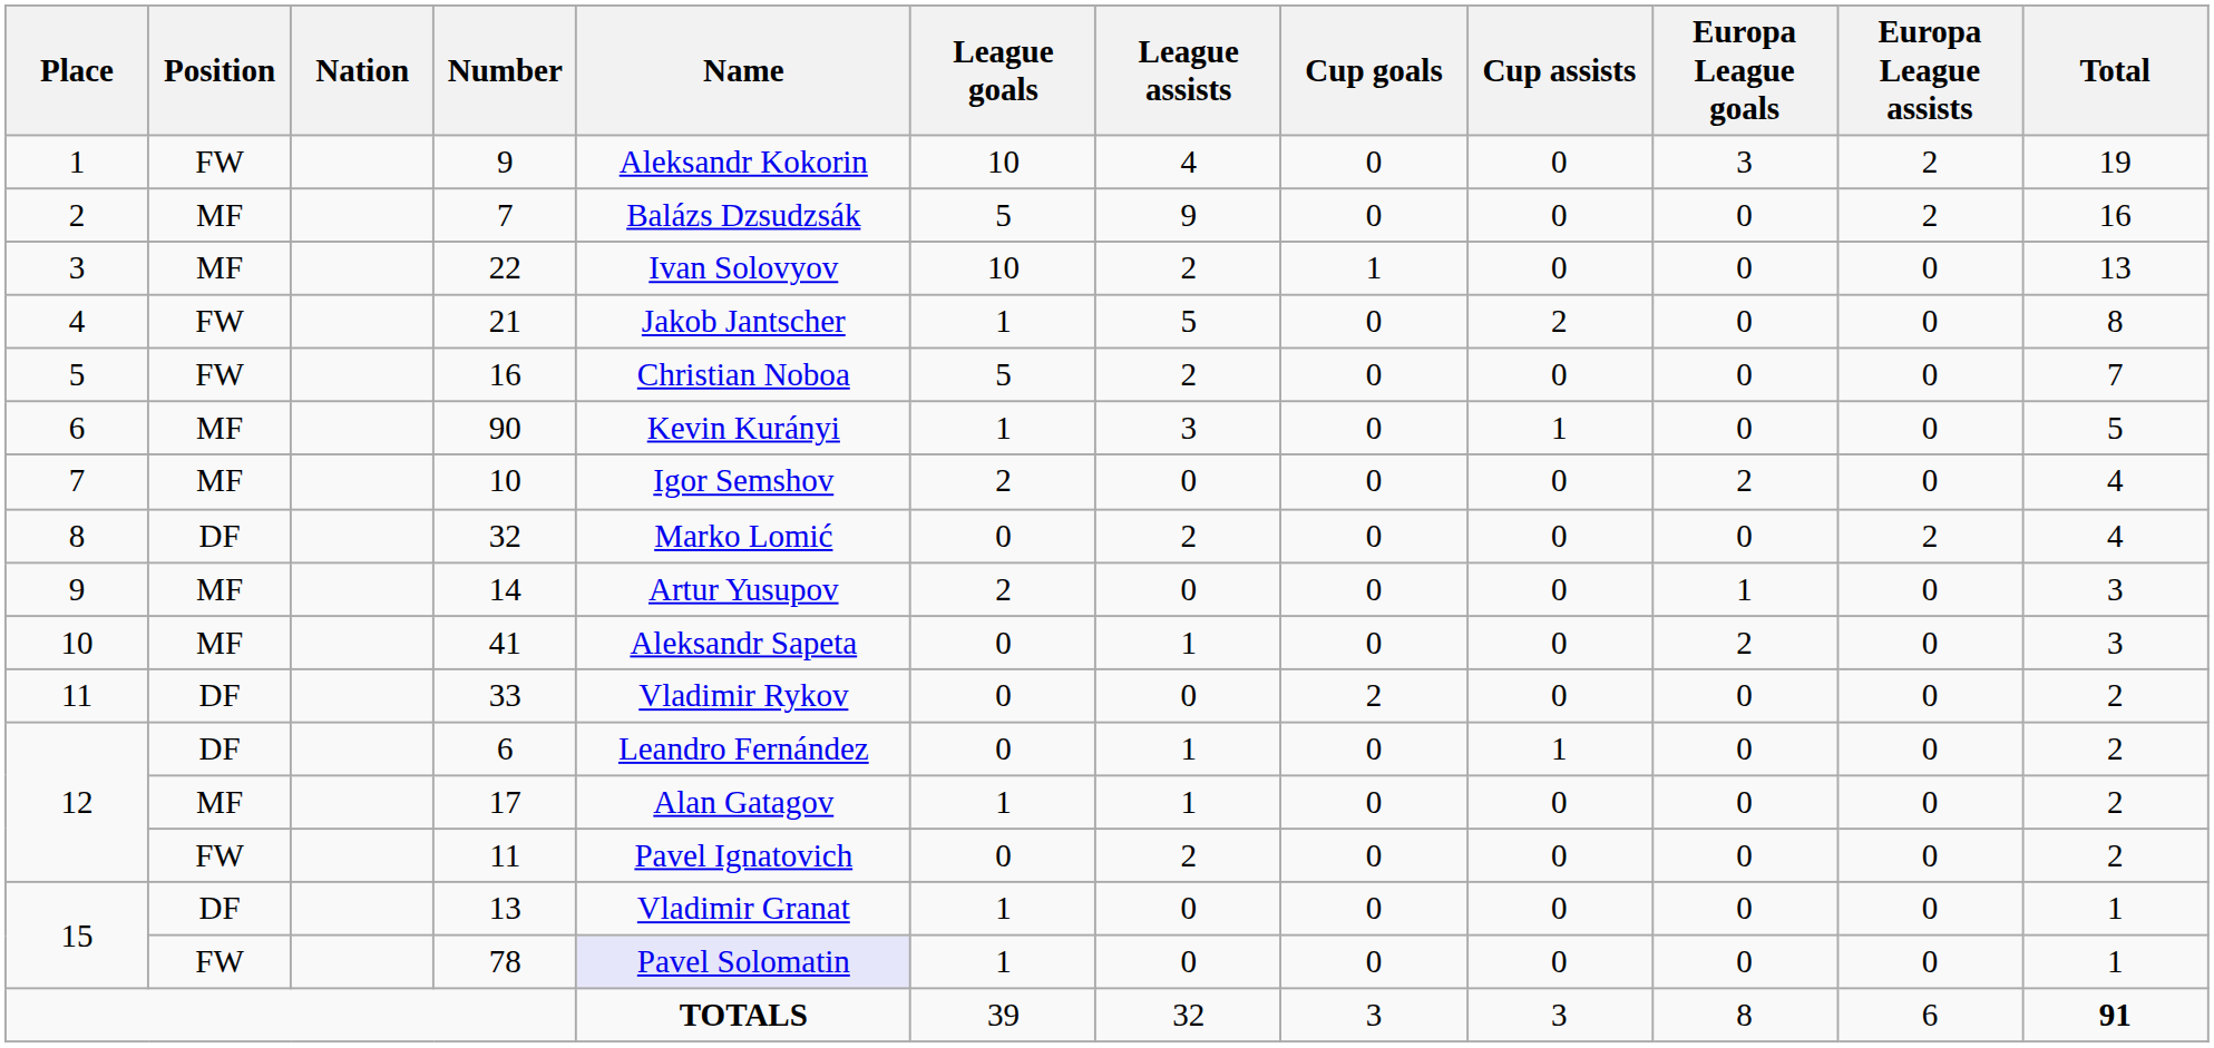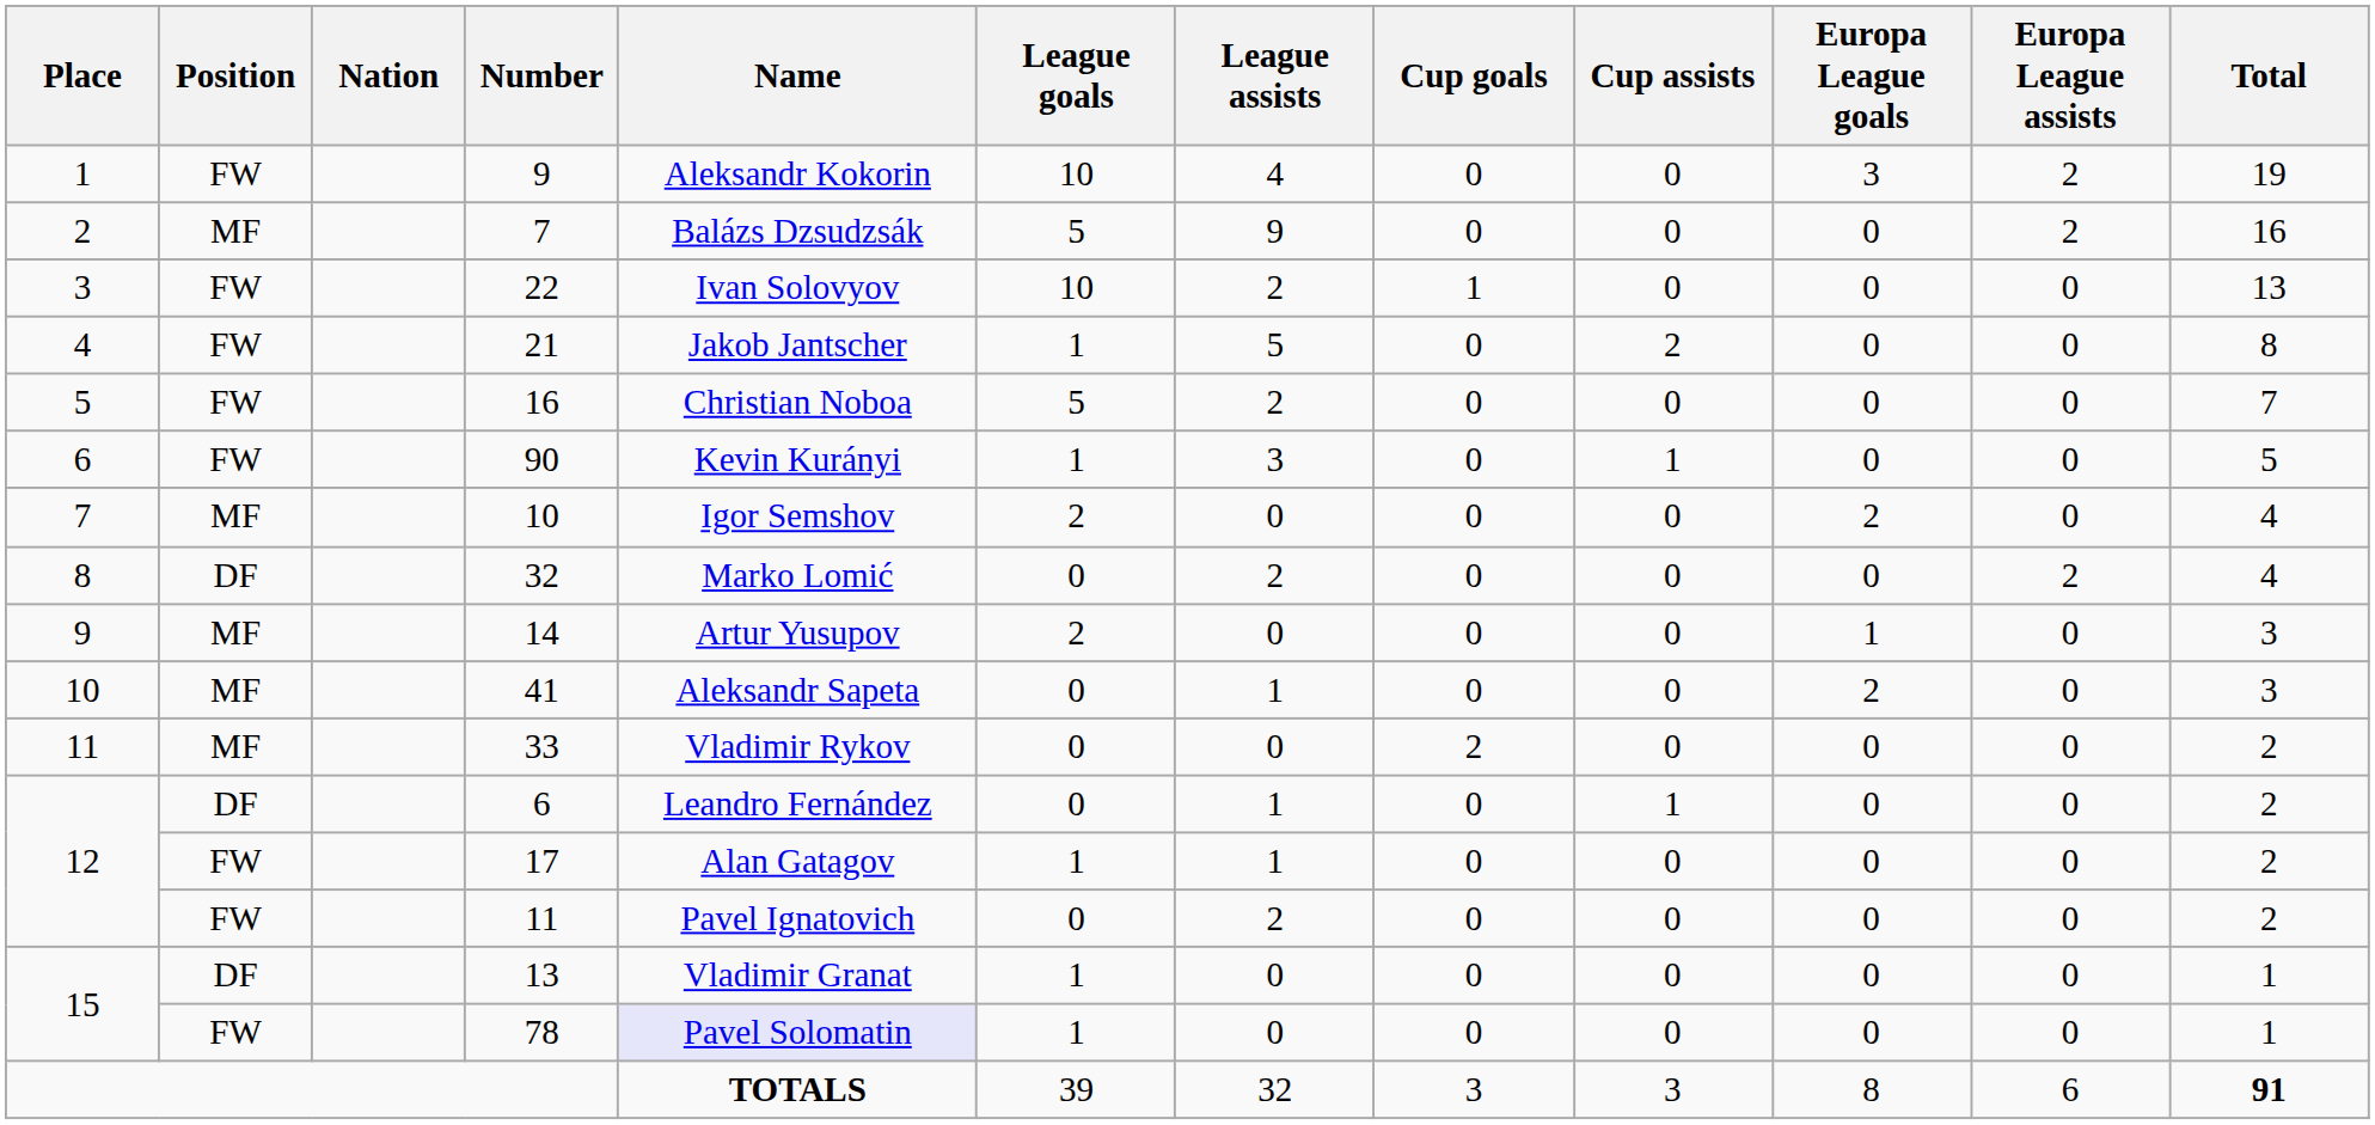22 | Position: MF -> FW
90 | Position: MF -> FW
33 | Position: DF -> MF
17 | Position: MF -> FW
